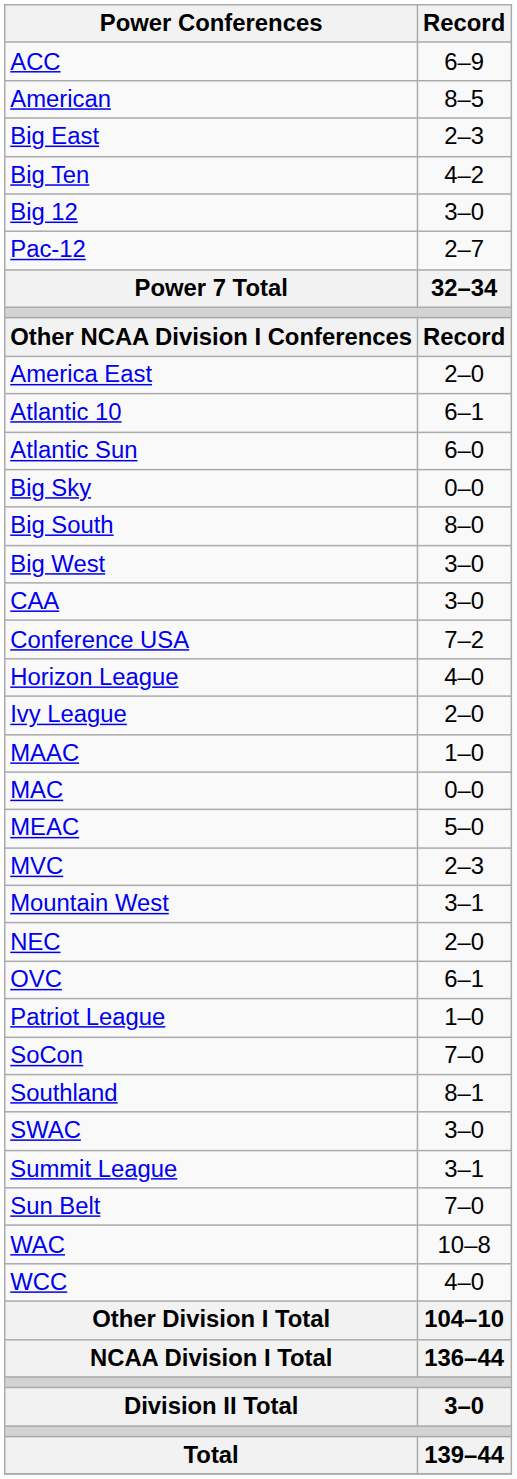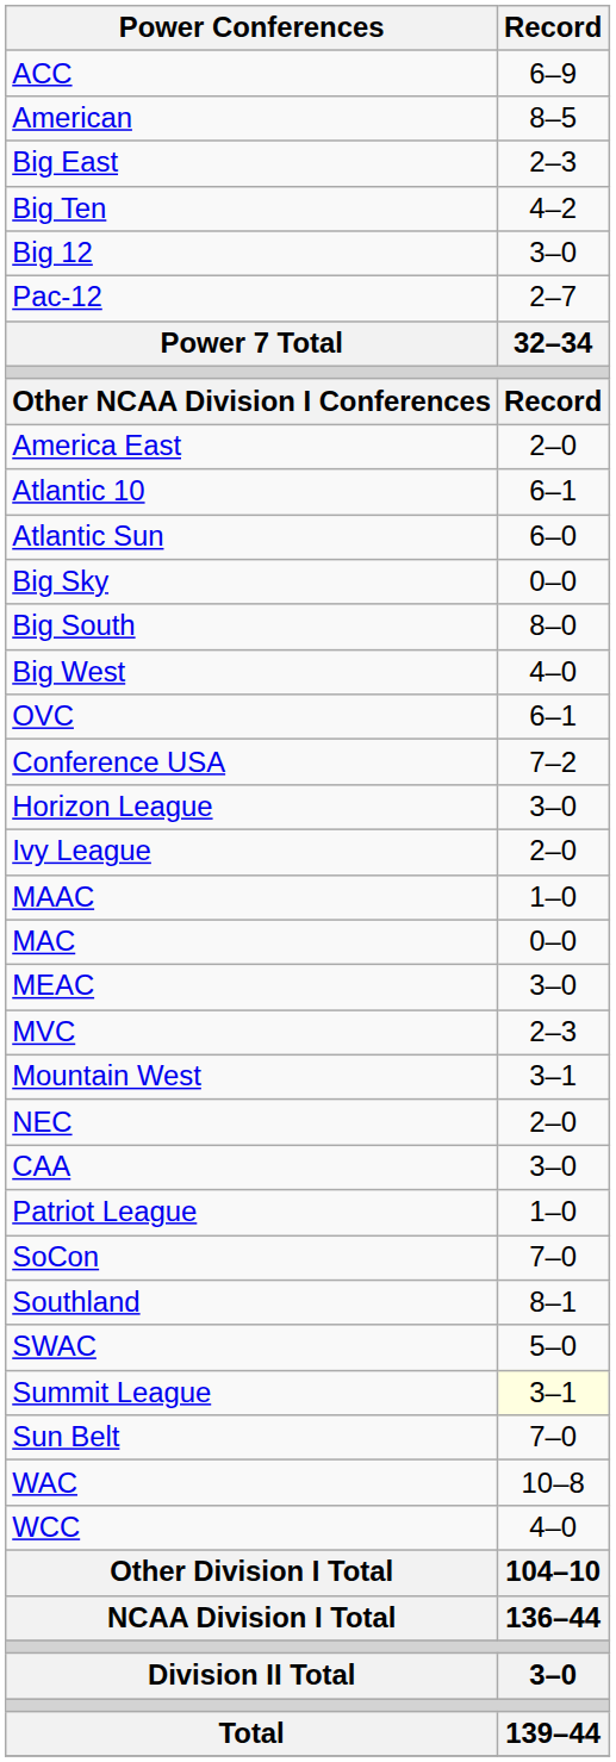Big West | Record: 3–0 -> 4–0
rows swapped: CAA <-> OVC
Horizon League | Record: 4–0 -> 3–0
MEAC | Record: 5–0 -> 3–0
SWAC | Record: 3–0 -> 5–0
Summit League | Record: no background -> lightyellow background
